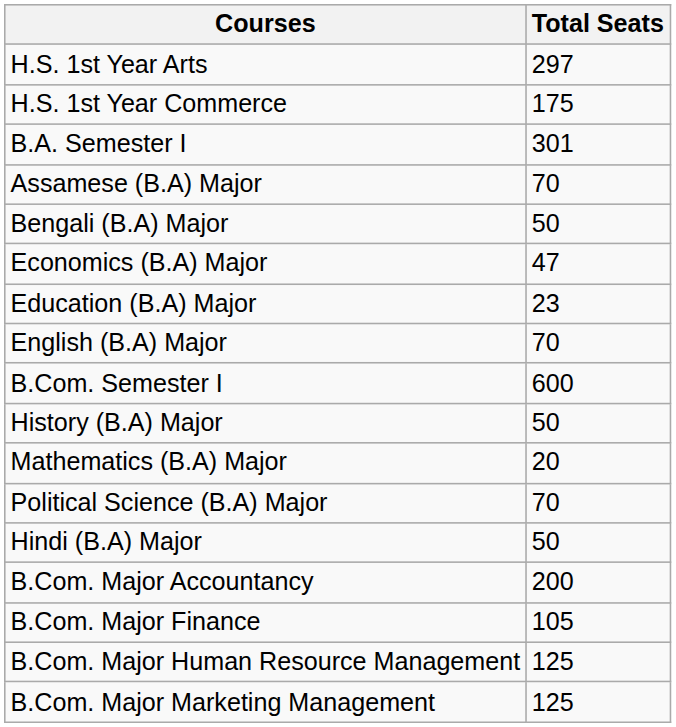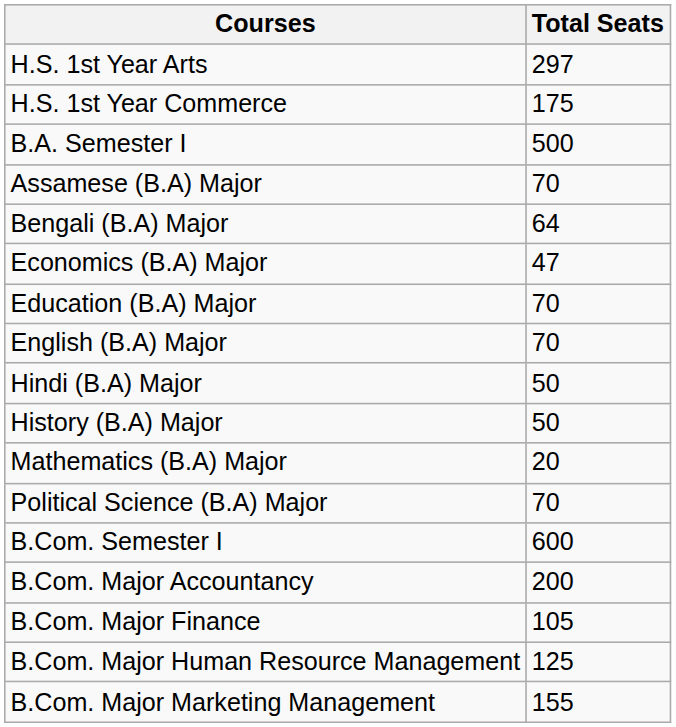B.A. Semester I | Total Seats: 301 -> 500
Bengali (B.A) Major | Total Seats: 50 -> 64
Education (B.A) Major | Total Seats: 23 -> 70
rows swapped: Hindi (B.A) Major <-> B.Com. Semester I
B.Com. Major Marketing Management | Total Seats: 125 -> 155
